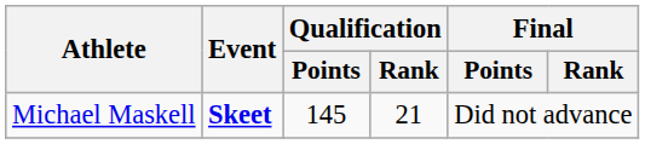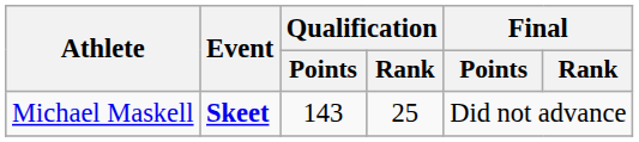Michael Maskell | Qualification / Points: 145 -> 143
Michael Maskell | Qualification / Rank: 21 -> 25
